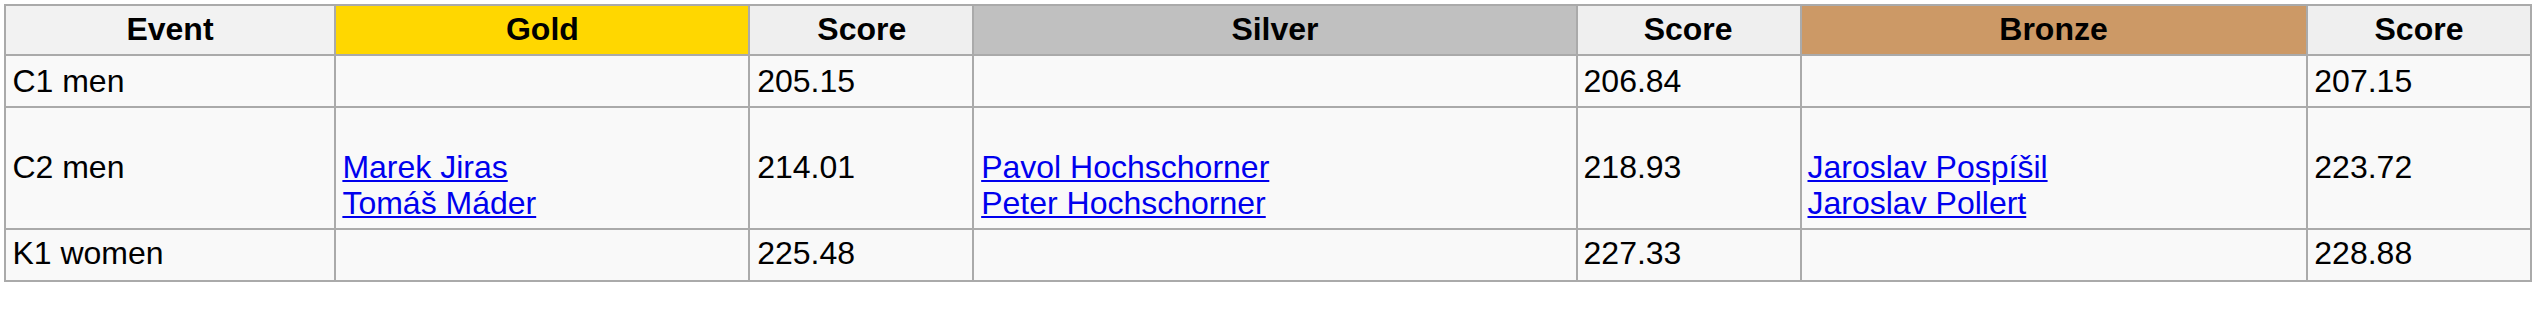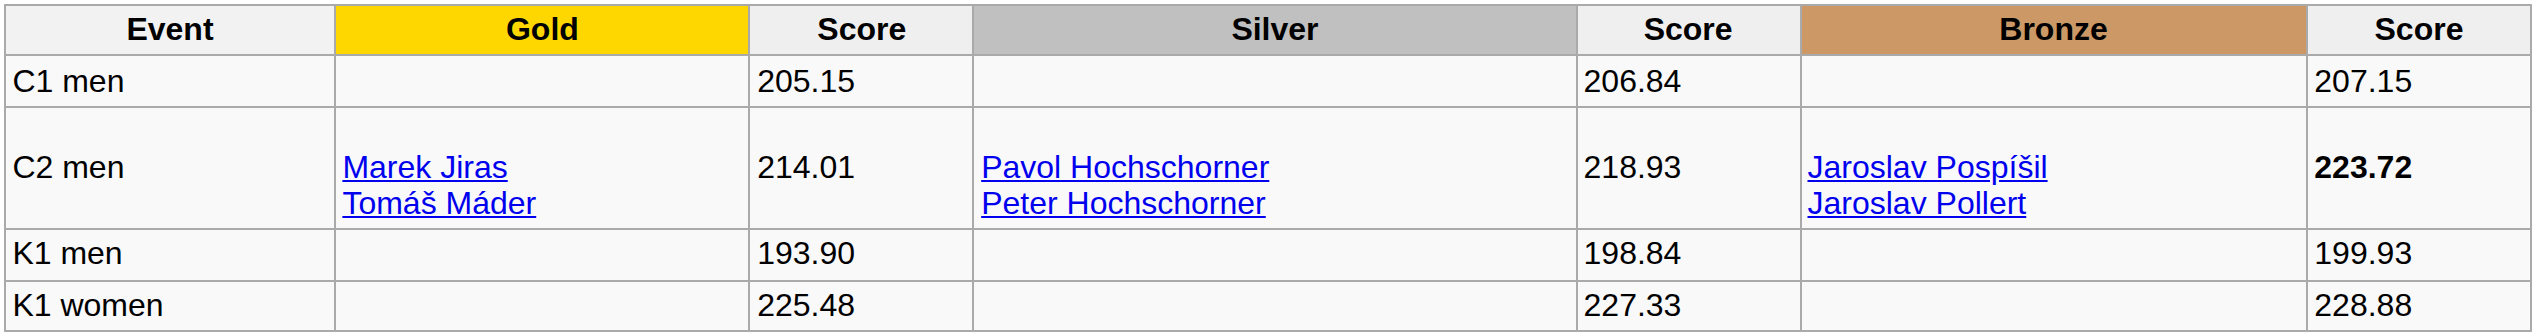C2 men | column 7: normal -> bold
+ row: K1 men | 193.90 | 198.84 | 199.93
